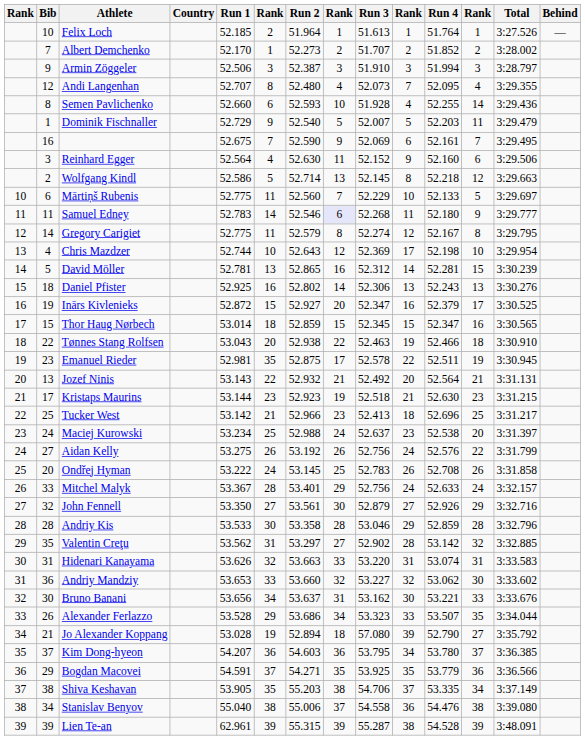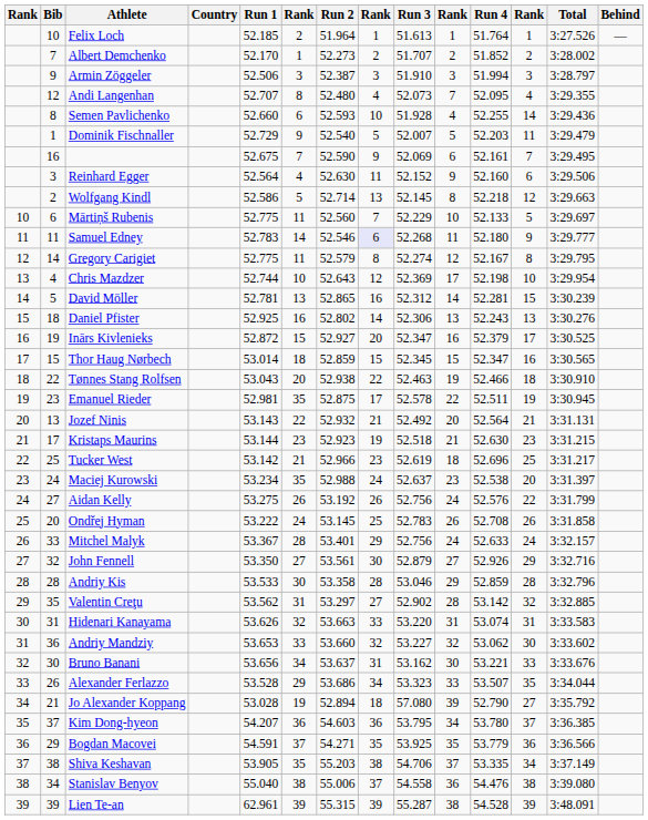Tucker West | Run 3: 52.413 -> 52.619
Maciej Kurowski | column 6: 25 -> 35
